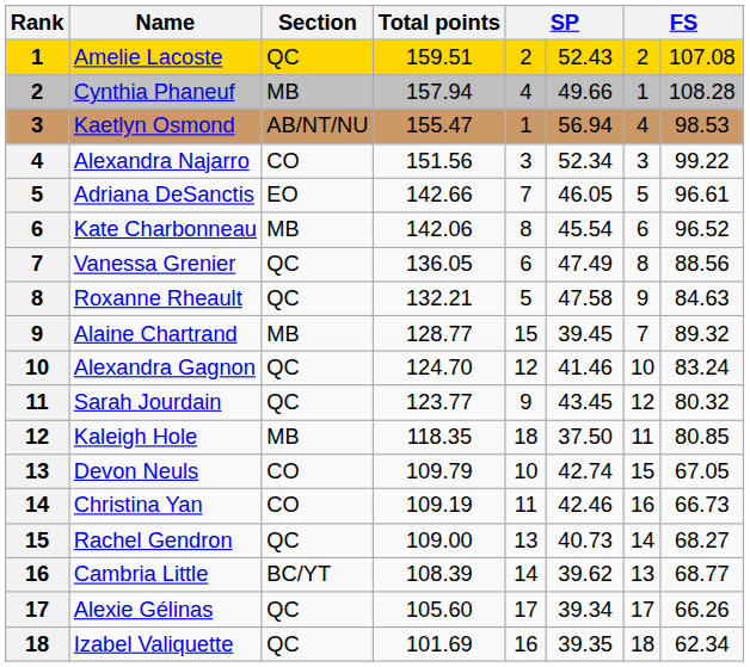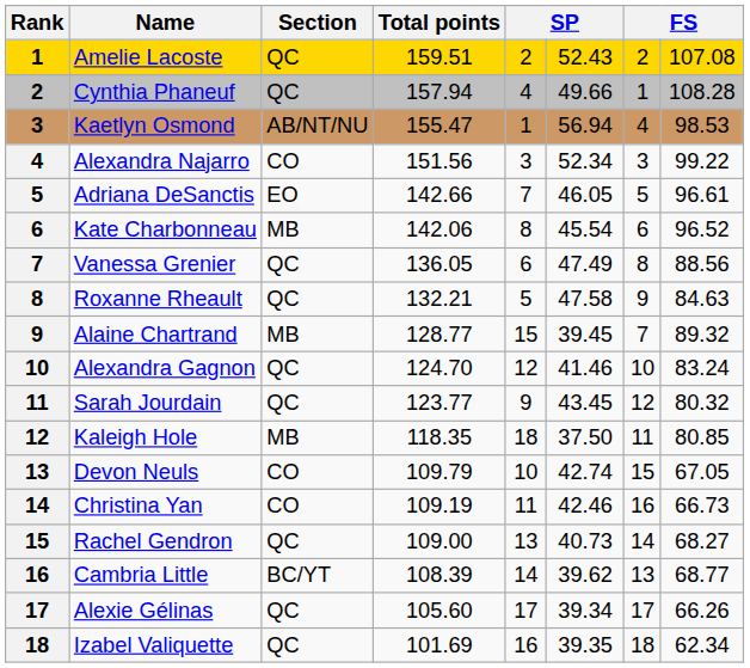Cynthia Phaneuf | Section: MB -> QC
